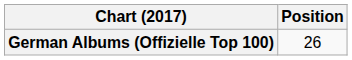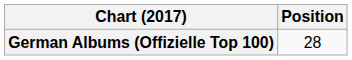German Albums (Offizielle Top 100) | Position: 26 -> 28
